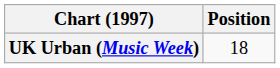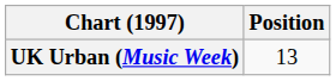UK Urban (Music Week) | Position: 18 -> 13
